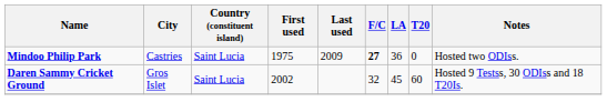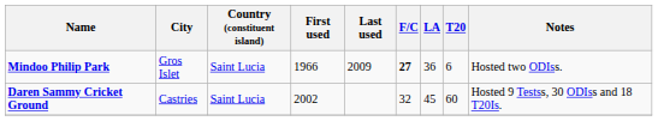Mindoo Philip Park | City: Castries -> Gros Islet
Mindoo Philip Park | First used: 1975 -> 1966
Mindoo Philip Park | T20: 0 -> 6
Daren Sammy Cricket Ground | City: Gros Islet -> Castries
